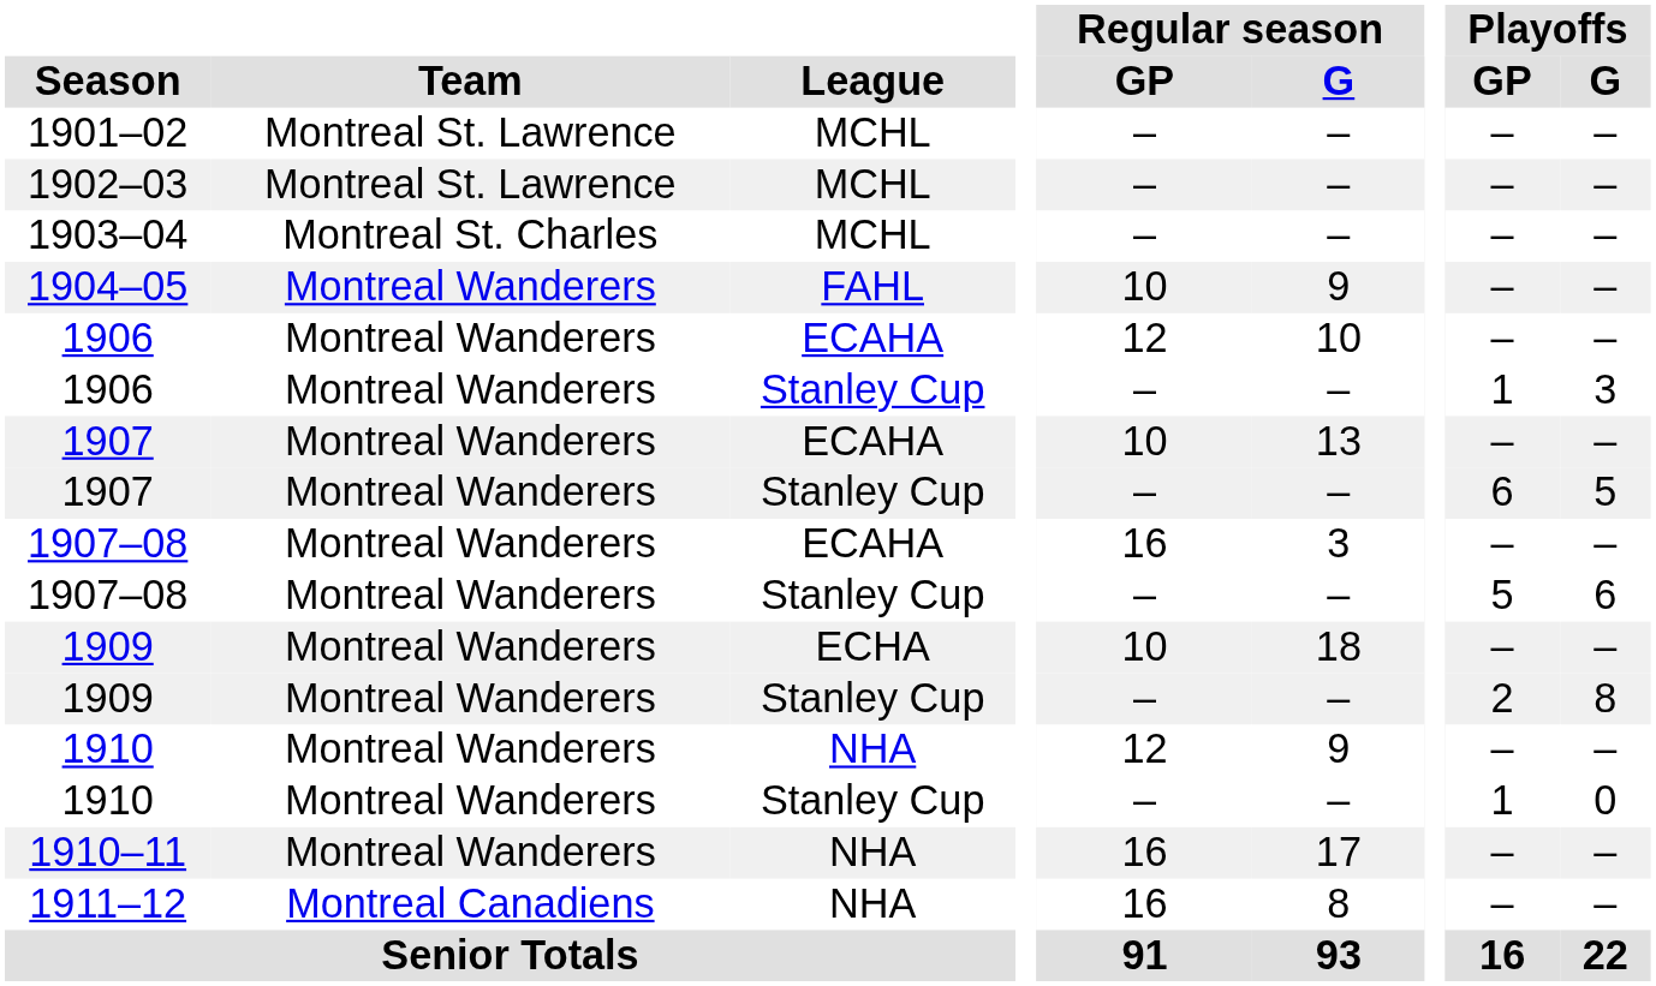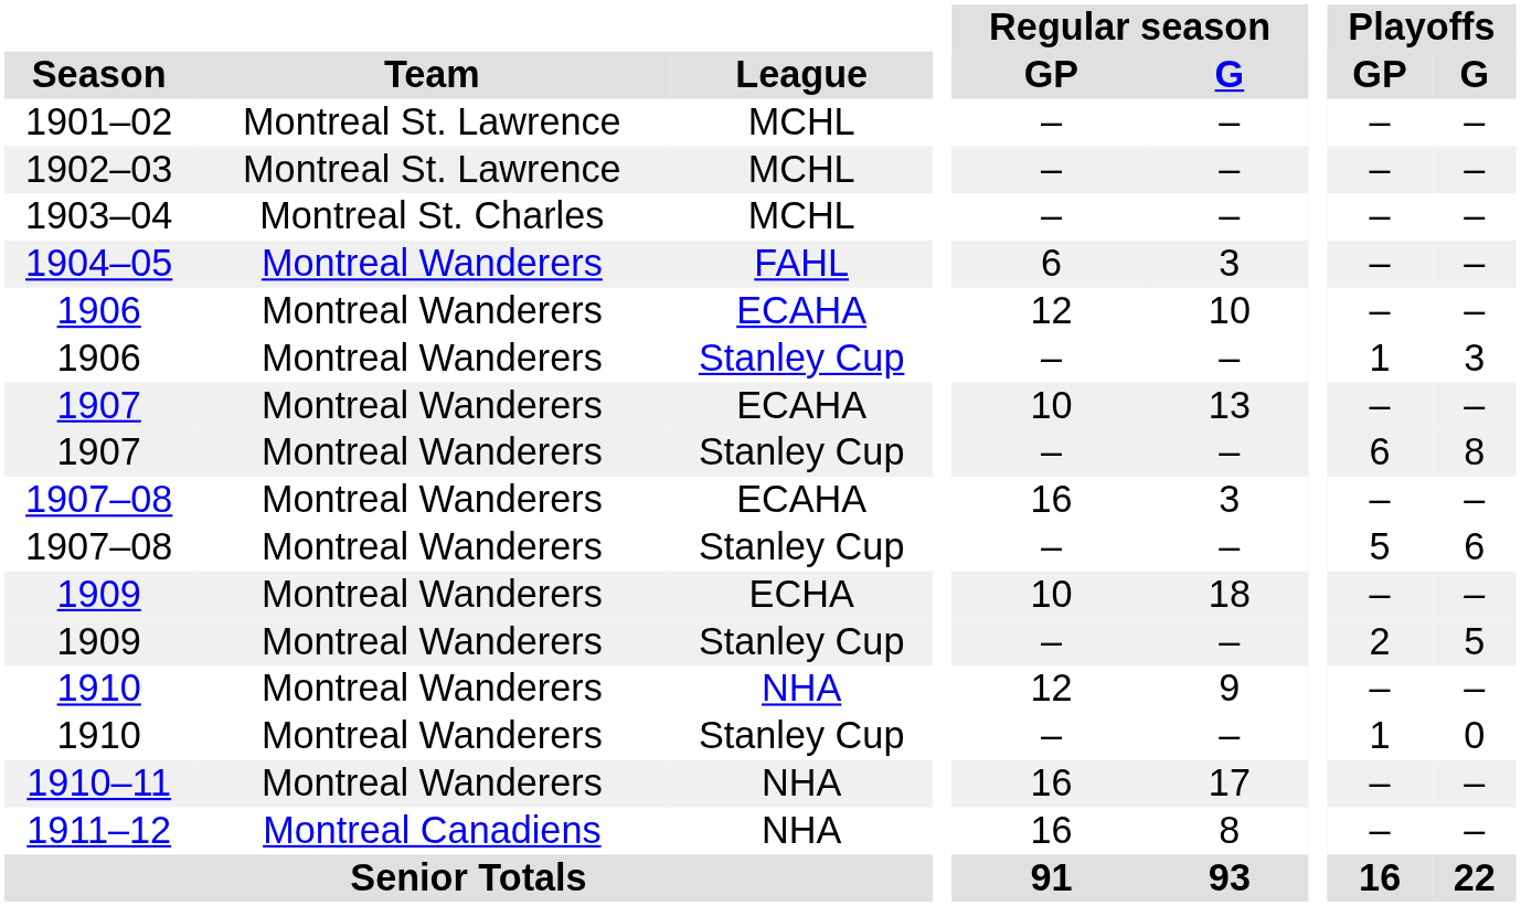1904–05 | Regular season / GP: 10 -> 6
1904–05 | Regular season / G: 9 -> 3
1907 / Stanley Cup | Playoffs / G: 5 -> 8
1909 / Stanley Cup | Playoffs / G: 8 -> 5
